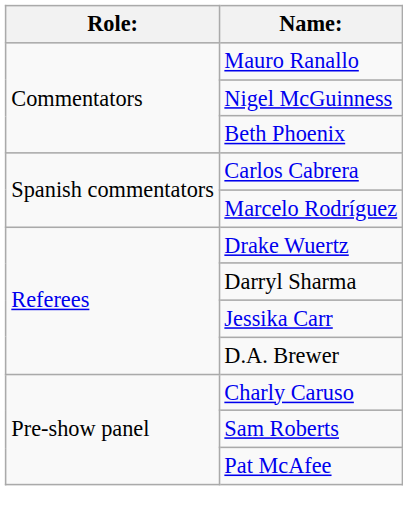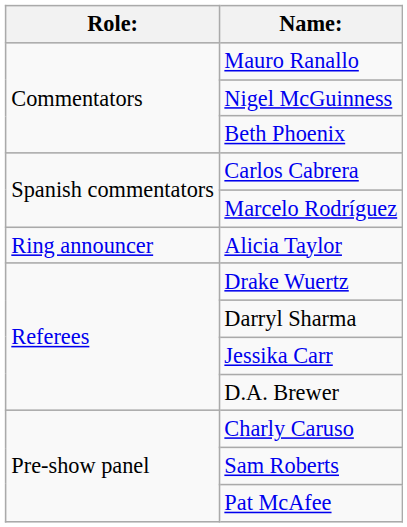+ row: Ring announcer | Alicia Taylor
